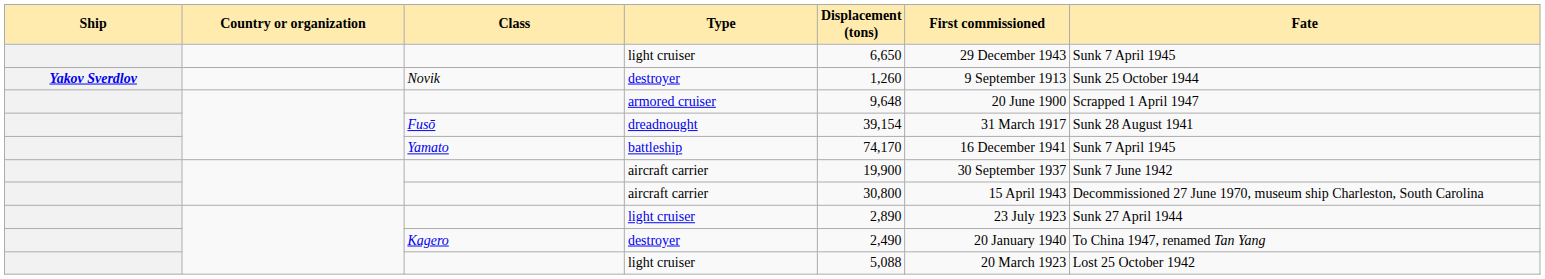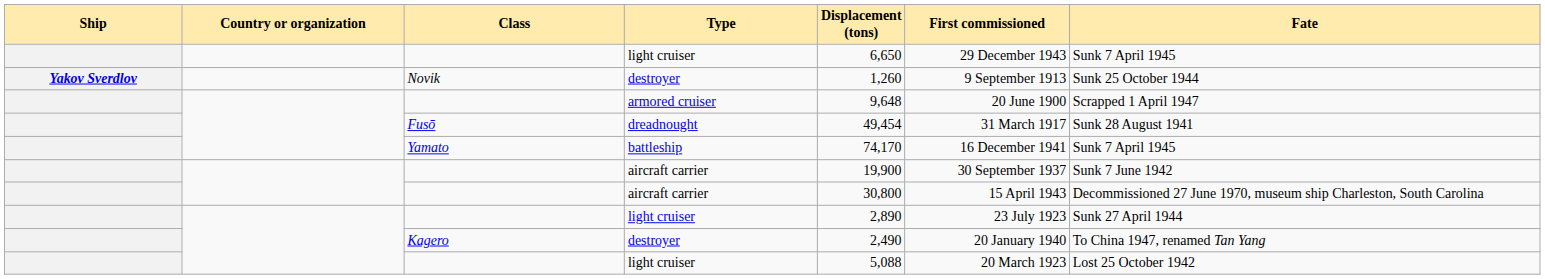dreadnought | Displacement (tons): 39,154 -> 49,454
